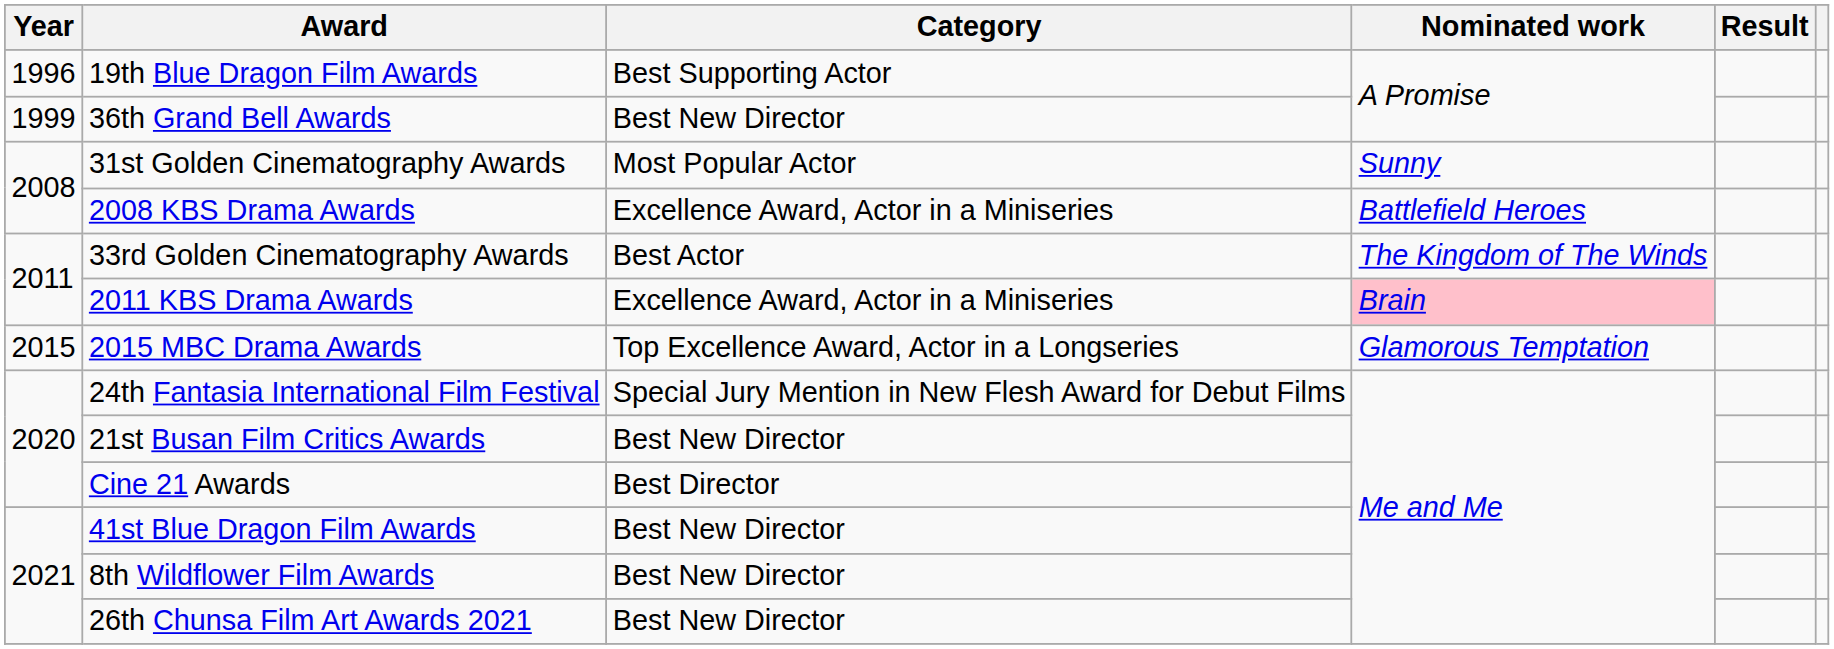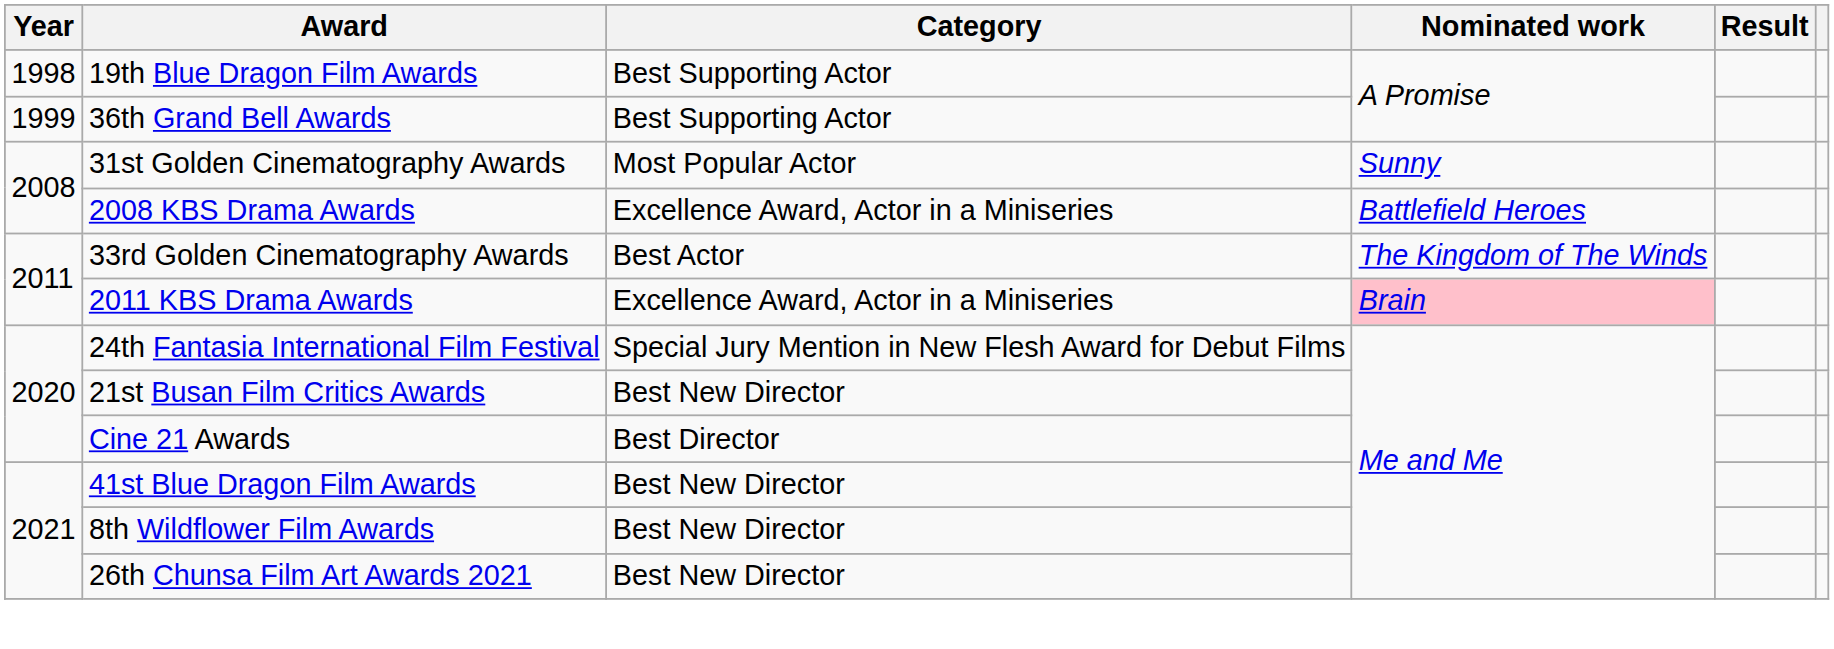19th Blue Dragon Film Awards | Year: 1996 -> 1998
36th Grand Bell Awards | Category: Best New Director -> Best Supporting Actor
- row: 2015 | 2015 MBC Drama Awards | Top Excellence Award, Actor in a Longseries | Glamorous Temptation
